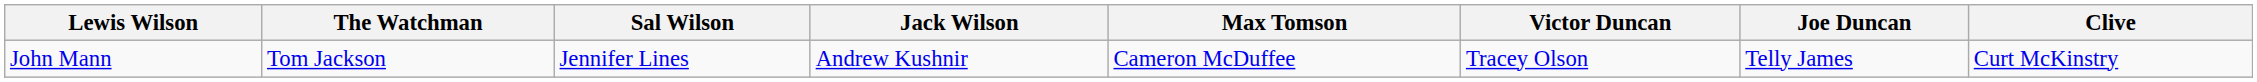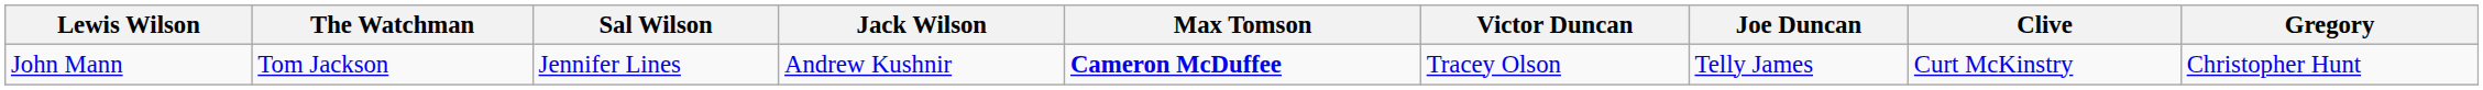+ column: Gregory | Christopher Hunt
John Mann | Max Tomson: normal -> bold
